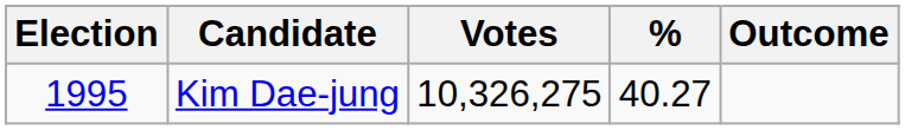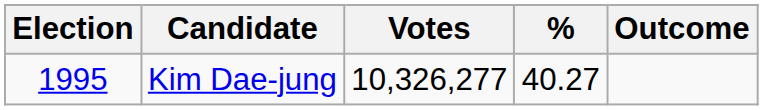Kim Dae-jung | Votes: 10,326,275 -> 10,326,277
